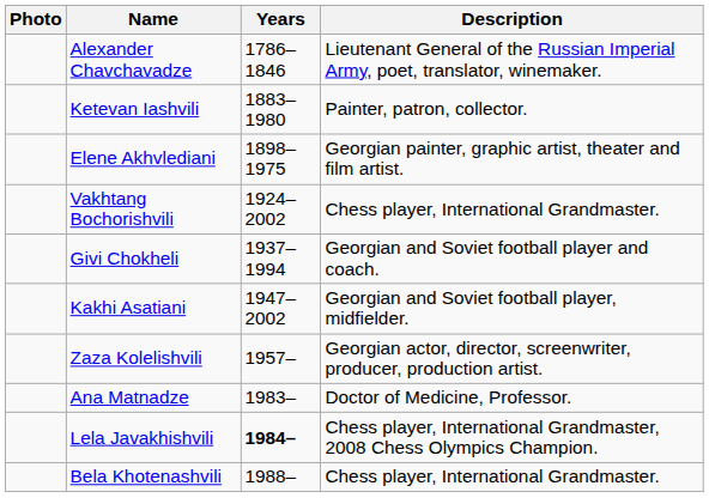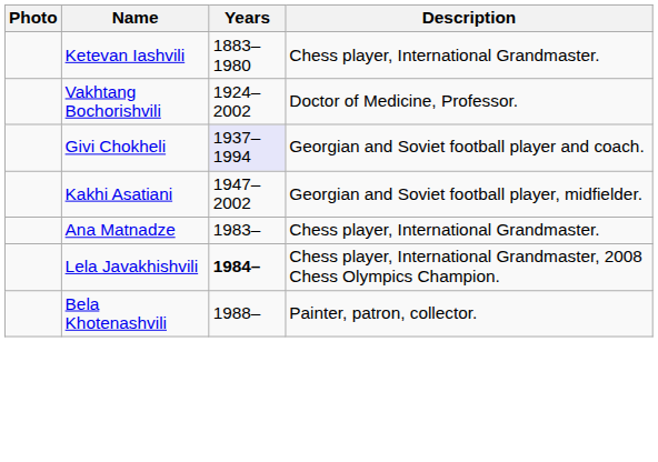- row: Alexander Chavchavadze | 1786–1846 | Lieutenant General of the Russian Imperial Army, poet, translator, winemaker.
Ketevan Iashvili | Description: Painter, patron, collector. -> Chess player, International Grandmaster.
- row: Elene Akhvlediani | 1898–1975 | Georgian painter, graphic artist, theater and film artist.
Vakhtang Bochorishvili | Description: Chess player, International Grandmaster. -> Doctor of Medicine, Professor.
Givi Chokheli | Years: no background -> lavender background
- row: Zaza Kolelishvili | 1957– | Georgian actor, director, screenwriter, producer, production artist.
Ana Matnadze | Description: Doctor of Medicine, Professor. -> Chess player, International Grandmaster.
Bela Khotenashvili | Description: Chess player, International Grandmaster. -> Painter, patron, collector.
